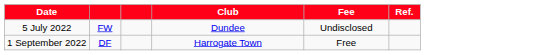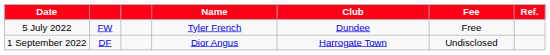+ column: Name | Tyler French | Dior Angus
5 July 2022 | Fee: Undisclosed -> Free
1 September 2022 | Fee: Free -> Undisclosed
